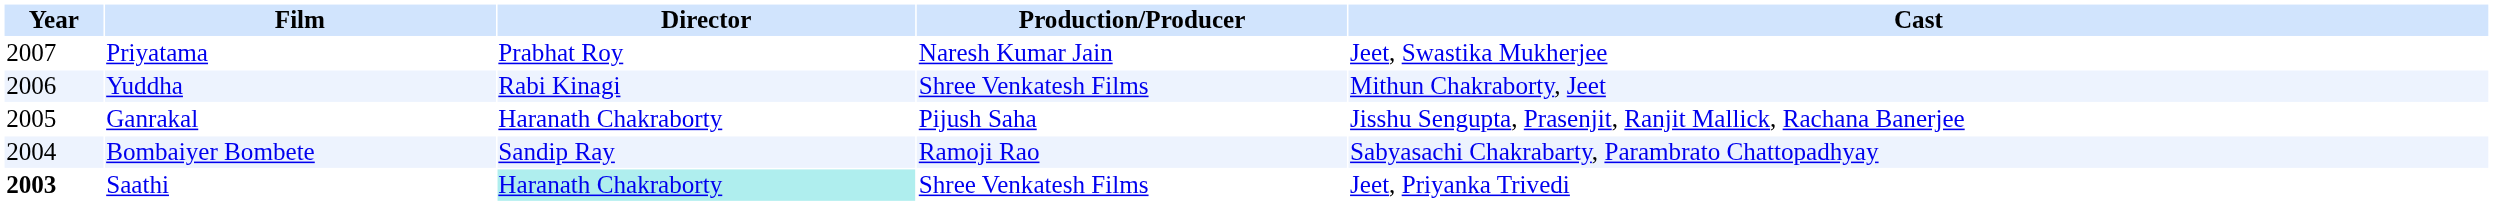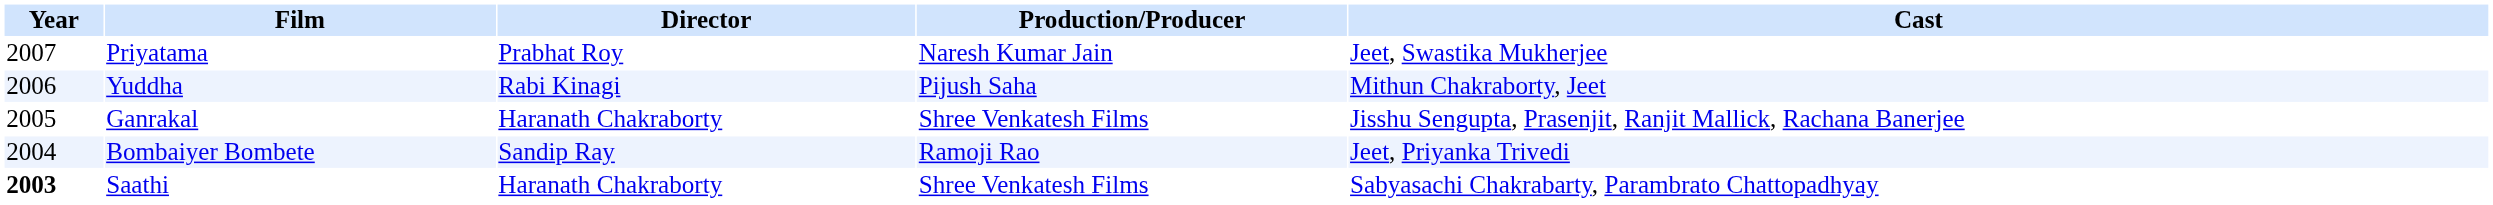Yuddha | Production/Producer: Shree Venkatesh Films -> Pijush Saha
Ganrakal | Production/Producer: Pijush Saha -> Shree Venkatesh Films
Bombaiyer Bombete | Cast: Sabyasachi Chakrabarty, Parambrato Chattopadhyay -> Jeet, Priyanka Trivedi
Saathi | Director: paleturquoise background -> no background
Saathi | Cast: Jeet, Priyanka Trivedi -> Sabyasachi Chakrabarty, Parambrato Chattopadhyay
